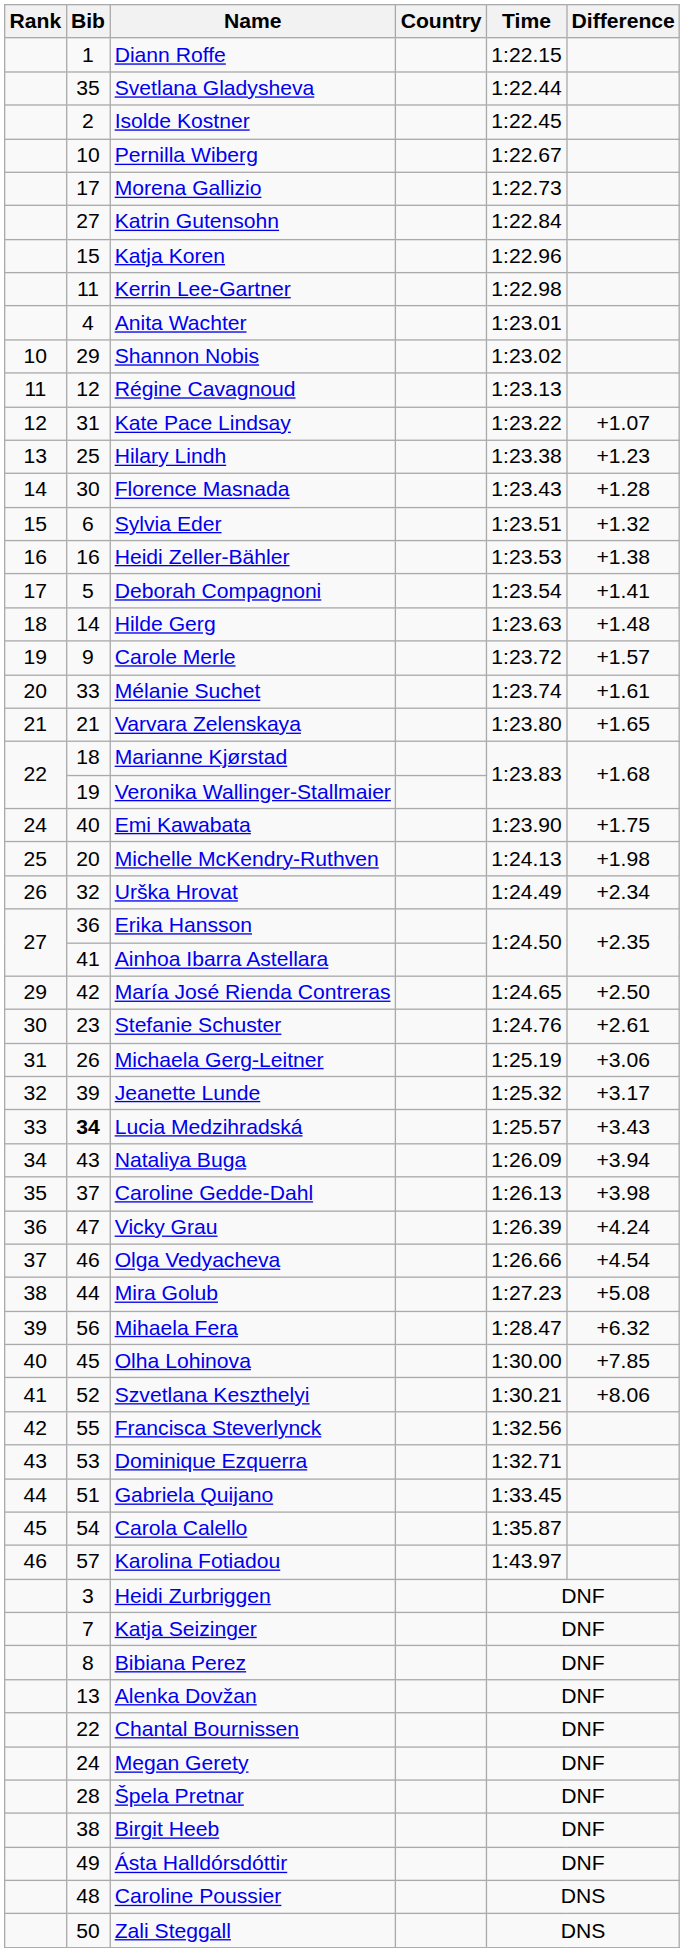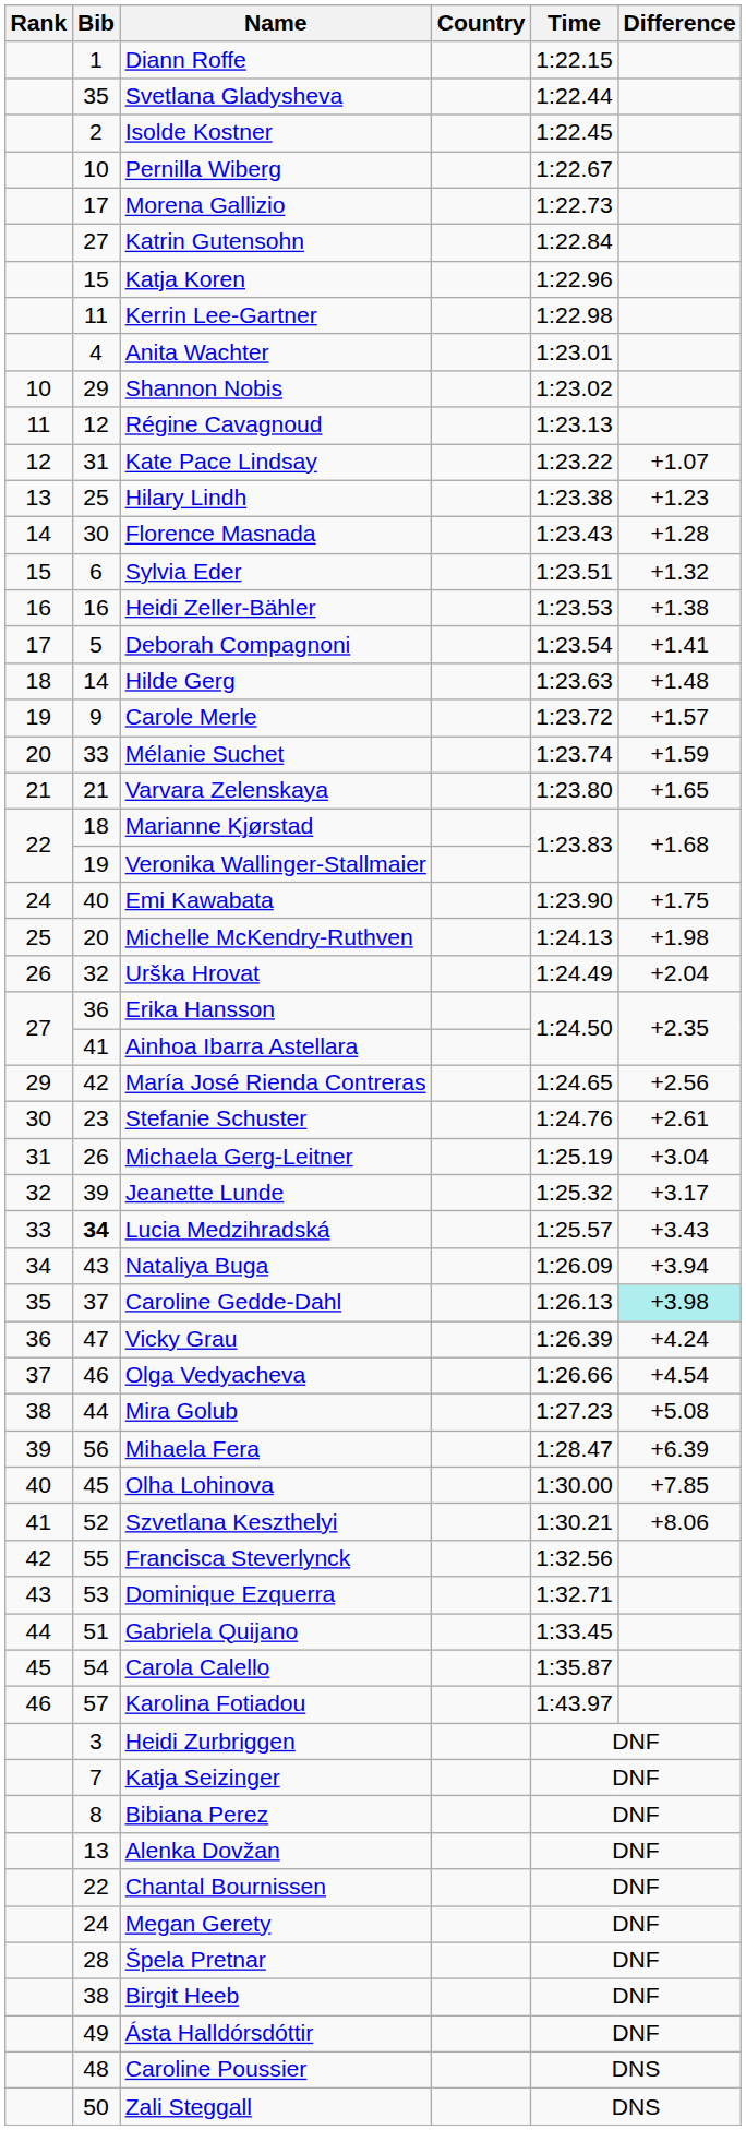Mélanie Suchet | Difference: +1.61 -> +1.59
Urška Hrovat | Difference: +2.34 -> +2.04
María José Rienda Contreras | Difference: +2.50 -> +2.56
Michaela Gerg-Leitner | Difference: +3.06 -> +3.04
Caroline Gedde-Dahl | Difference: no background -> paleturquoise background
Mihaela Fera | Difference: +6.32 -> +6.39
